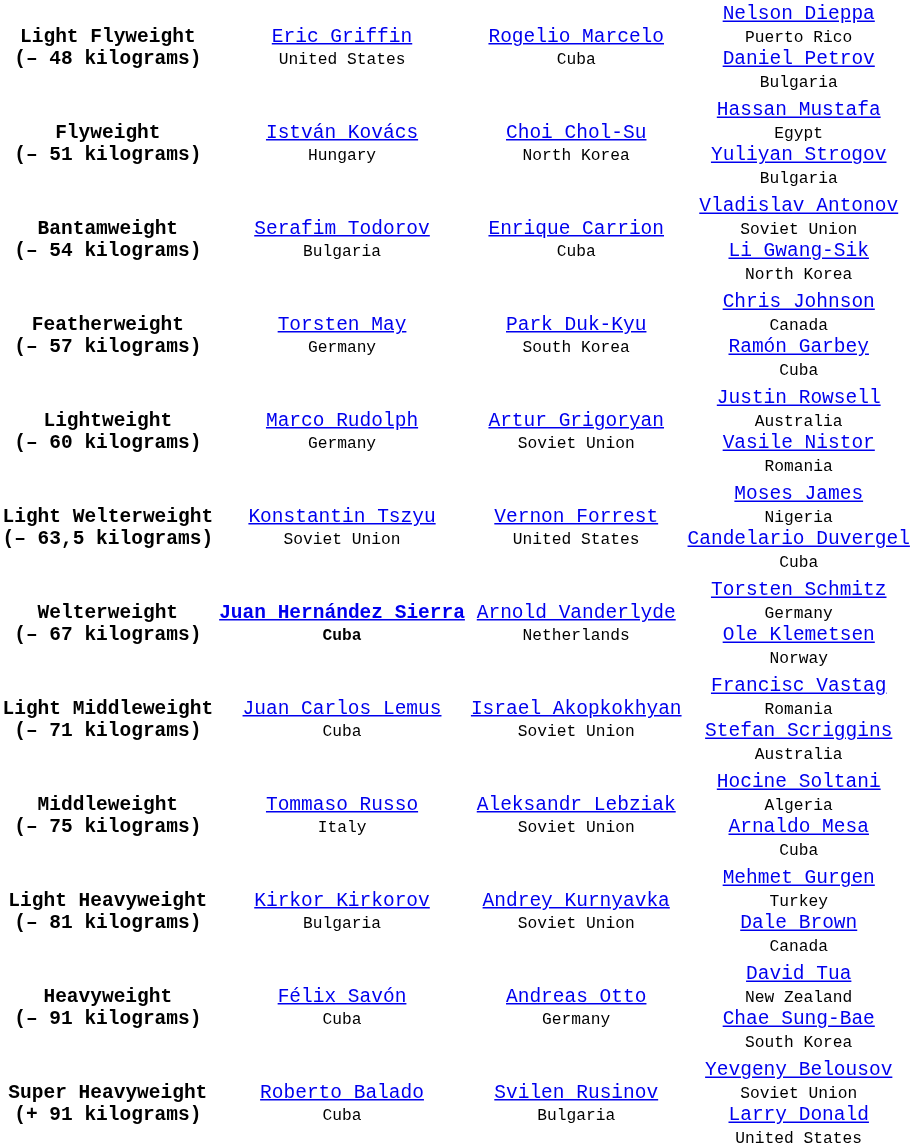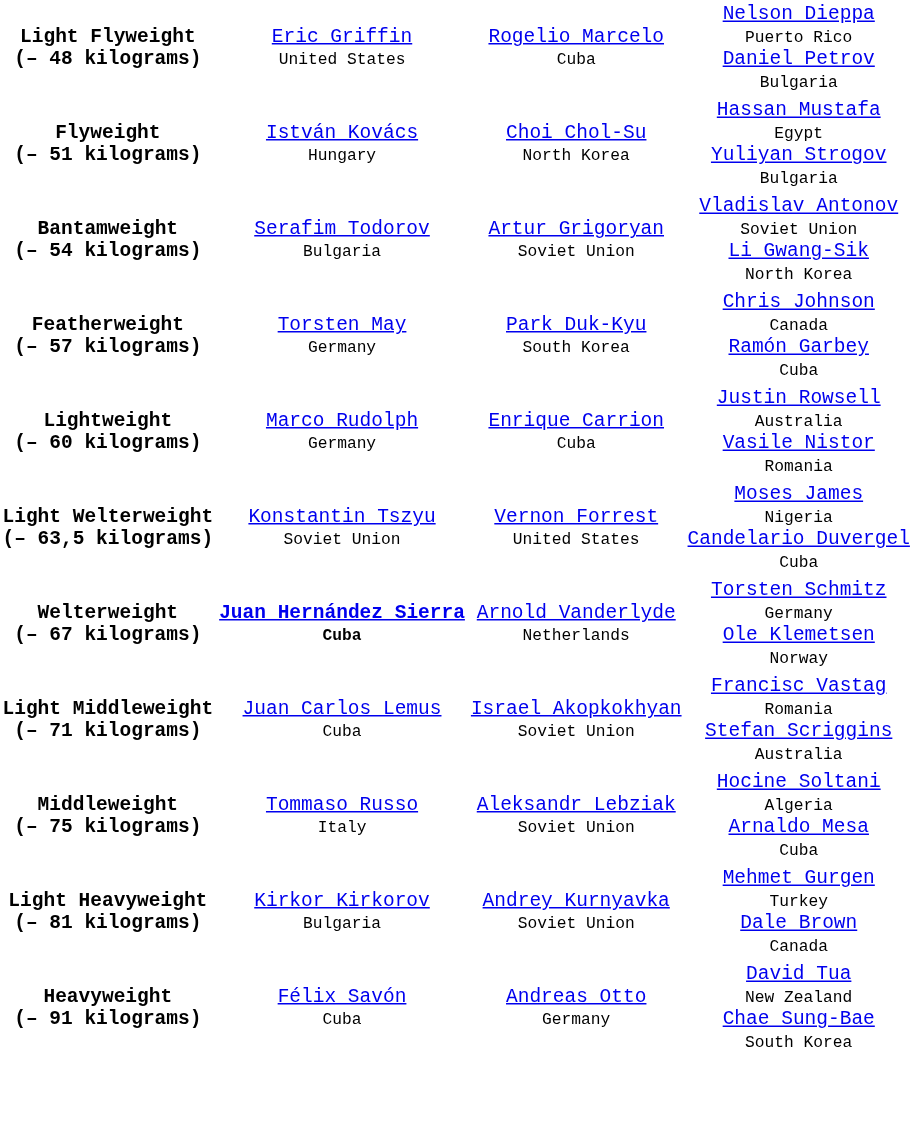Bantamweight (– 54 kilograms) | column 3: Enrique Carrion Cuba -> Artur Grigoryan Soviet Union
Lightweight (– 60 kilograms) | column 3: Artur Grigoryan Soviet Union -> Enrique Carrion Cuba
- row: Super Heavyweight (+ 91 kilograms) | Roberto Balado Cuba | Svilen Rusinov Bulgaria | Yevgeny Belousov Soviet Union Larry Donald United States
